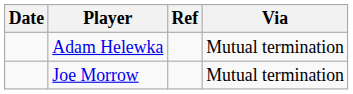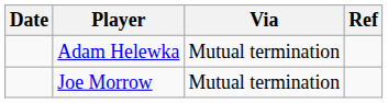columns swapped: Via <-> Ref
